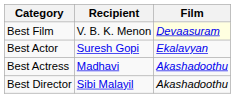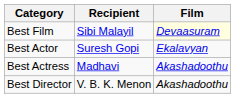Best Film | Recipient: V. B. K. Menon -> Sibi Malayil
Best Director | Recipient: Sibi Malayil -> V. B. K. Menon
